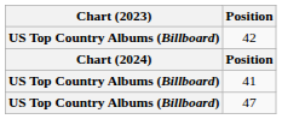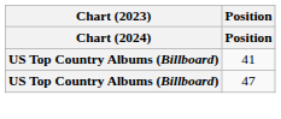- row: US Top Country Albums (Billboard) | 42
